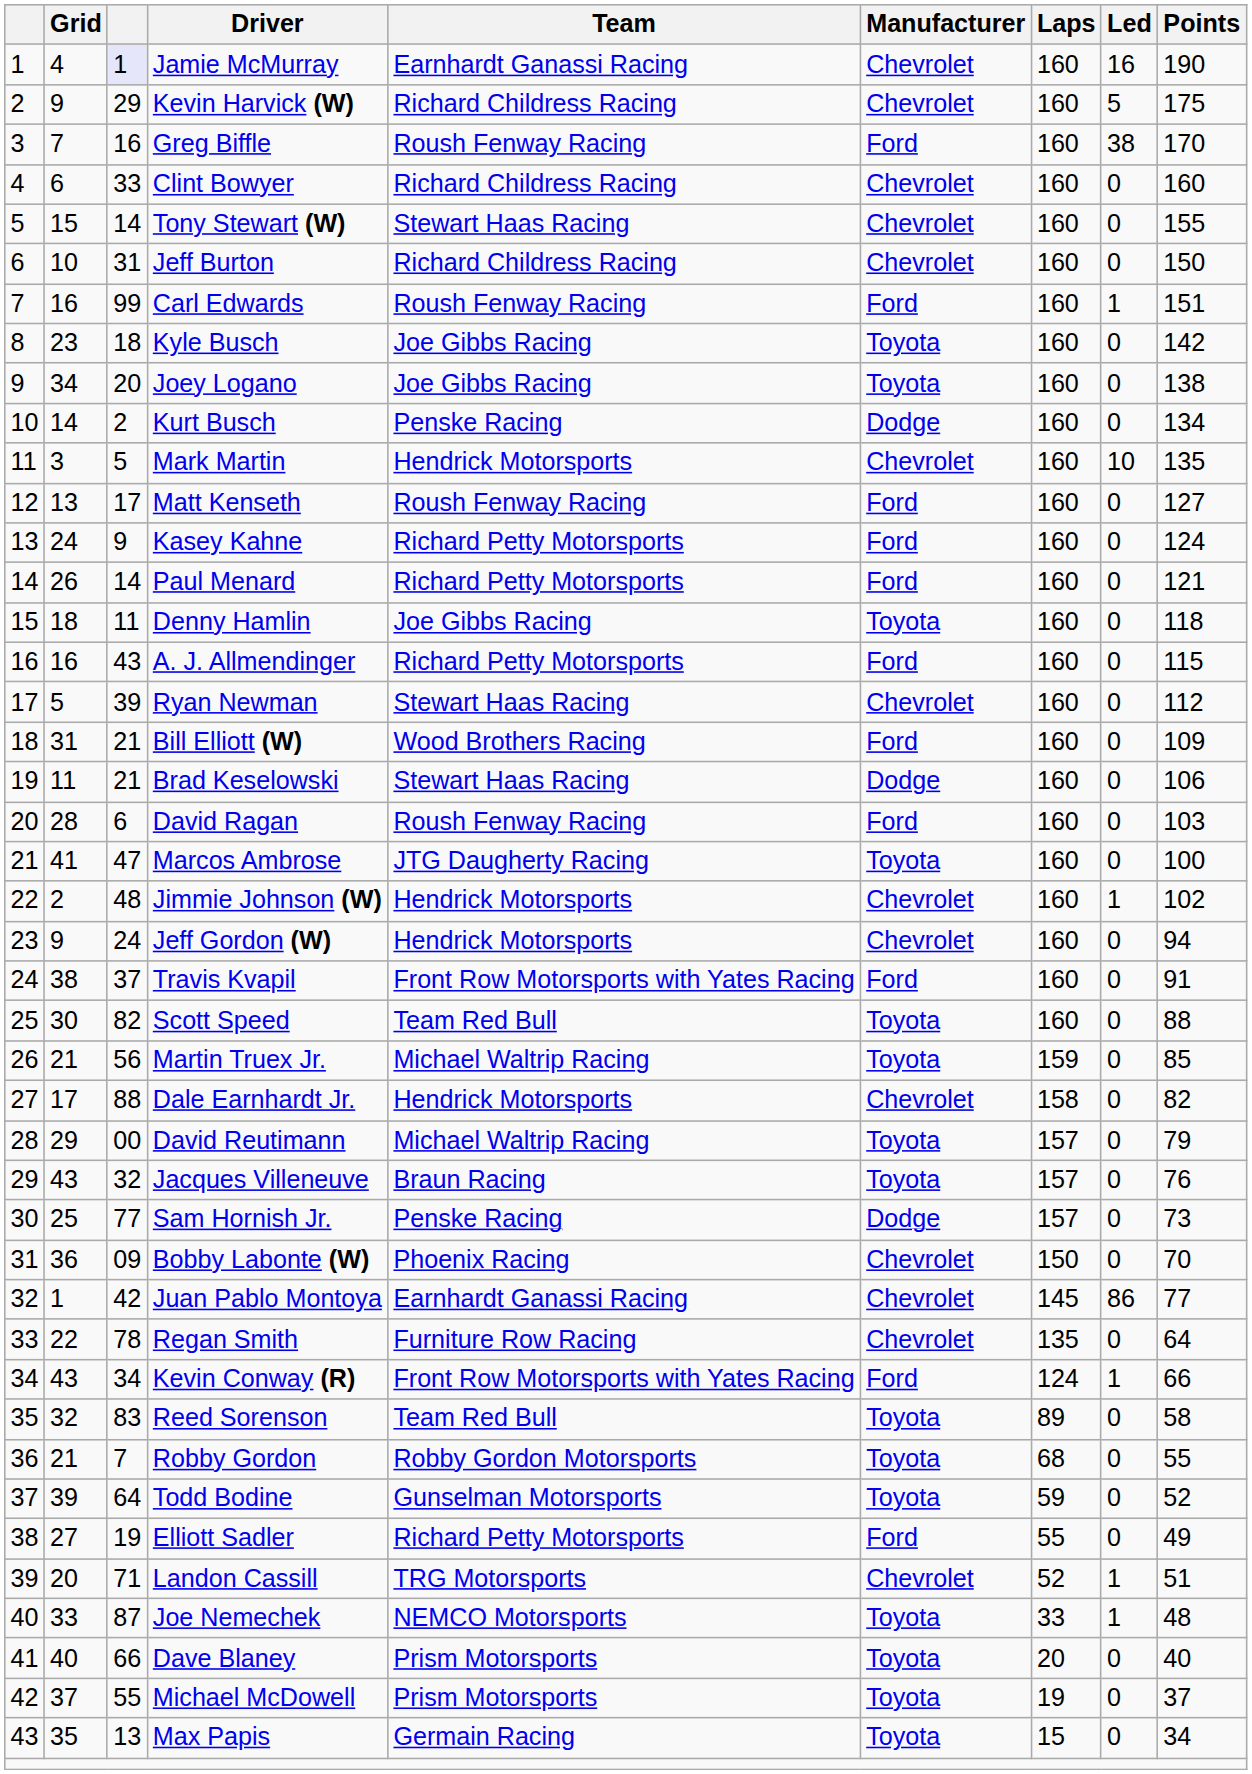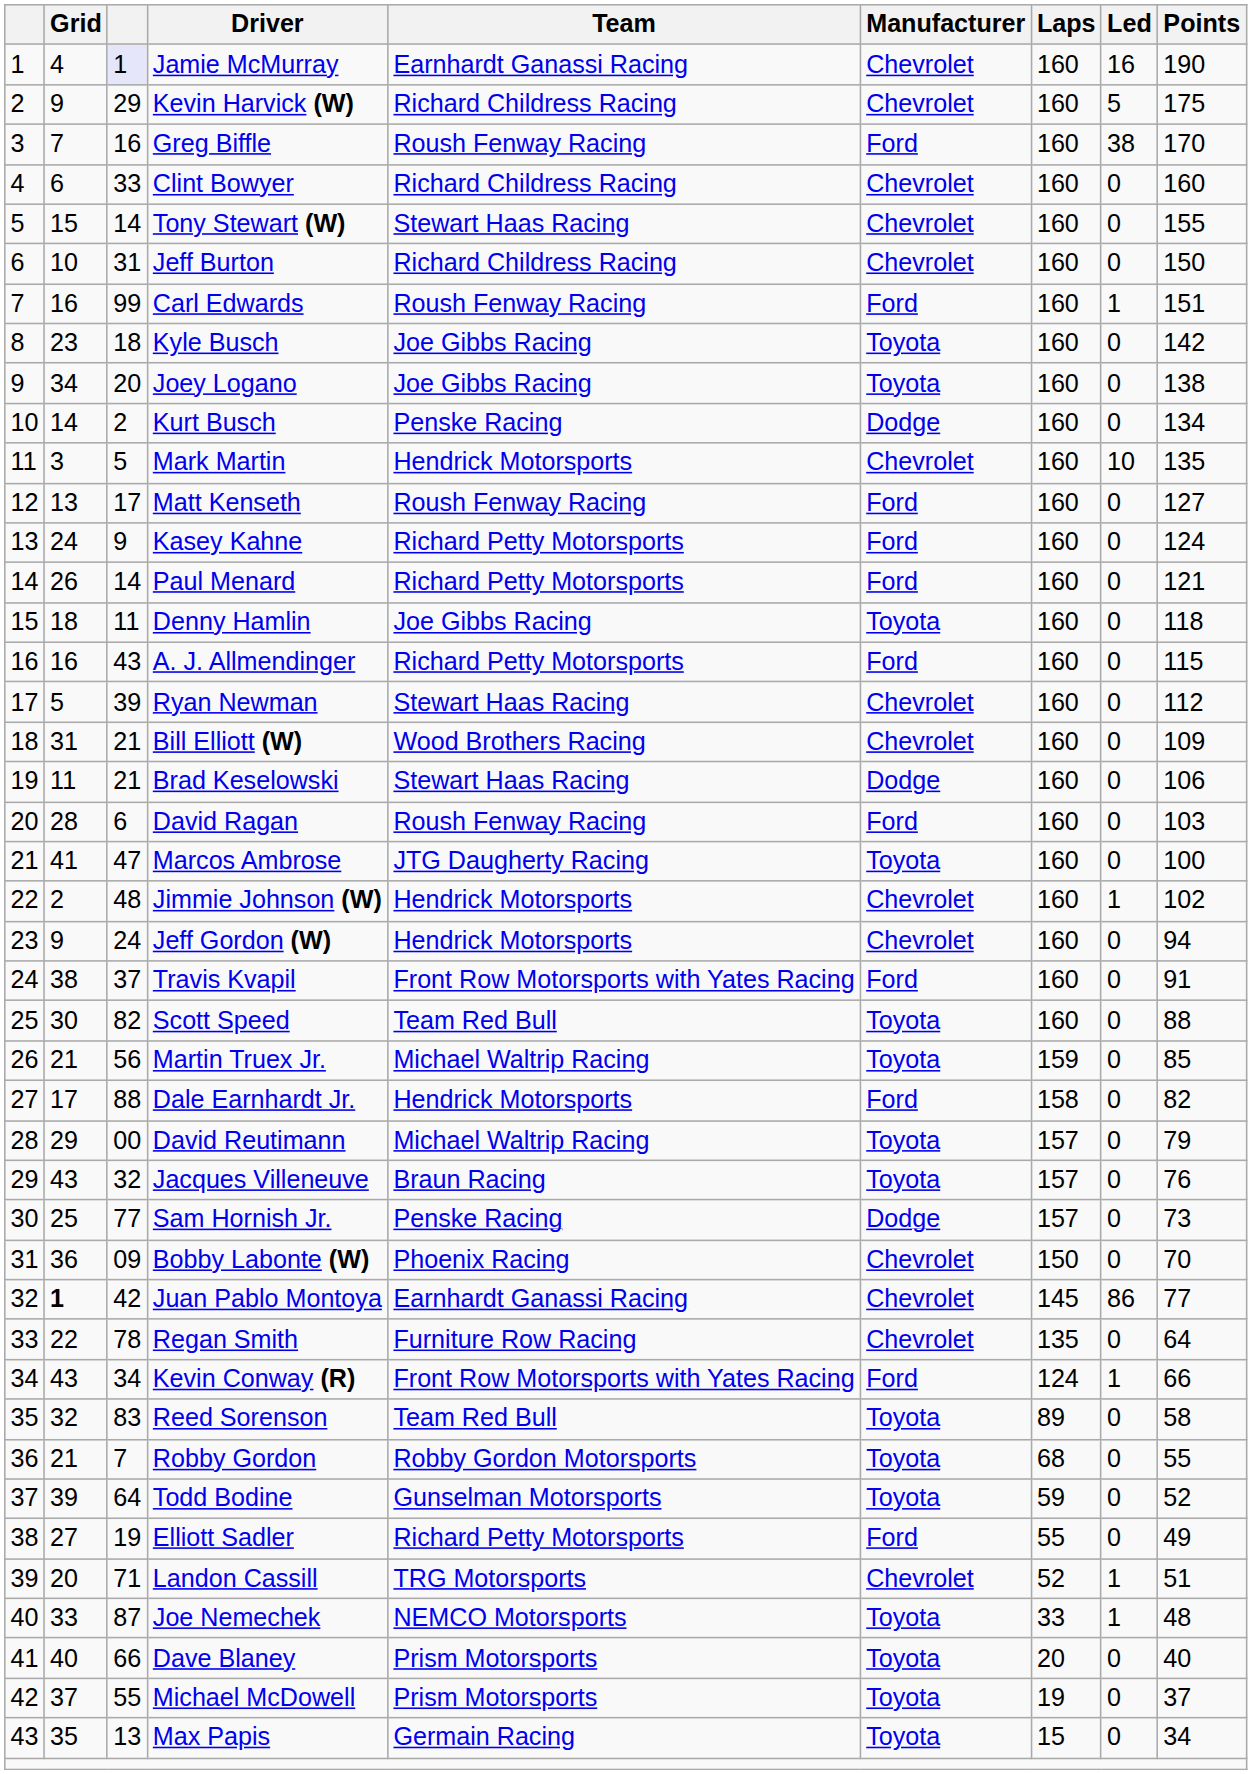Bill Elliott (W) | Manufacturer: Ford -> Chevrolet
Dale Earnhardt Jr. | Manufacturer: Chevrolet -> Ford
Juan Pablo Montoya | Grid: normal -> bold
